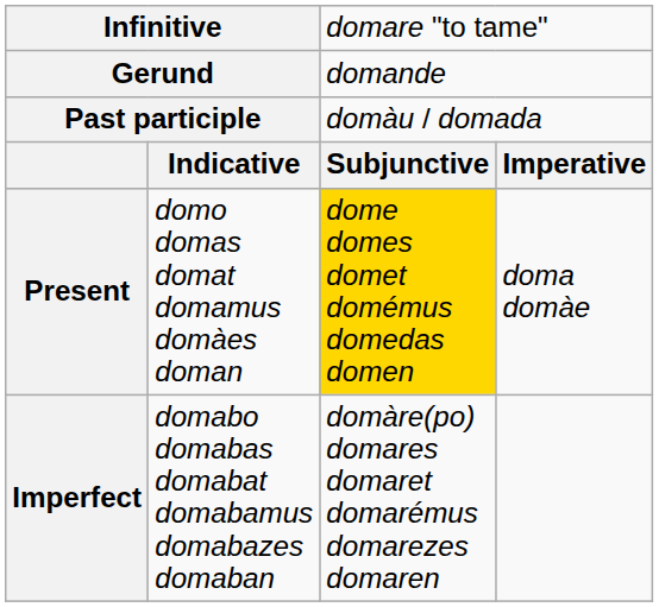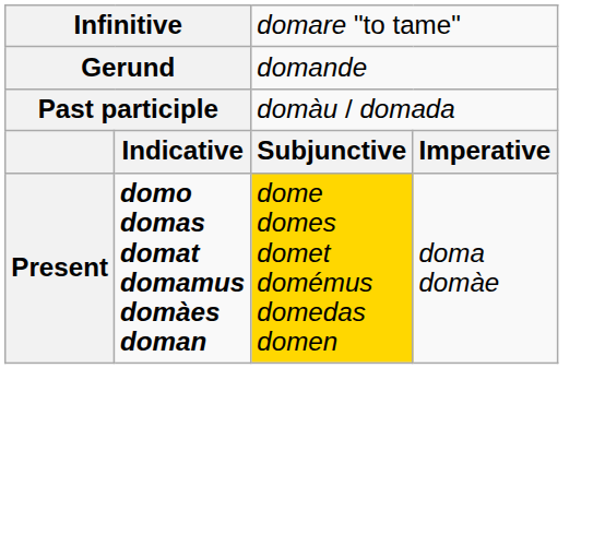Present | column 2: normal -> bold
- row: Imperfect | domabo domabas domabat domabamus domabazes domaban | domàre(po) domares domaret domarémus domarezes domaren
